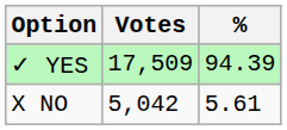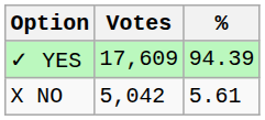✓ YES | Votes: 17,509 -> 17,609
